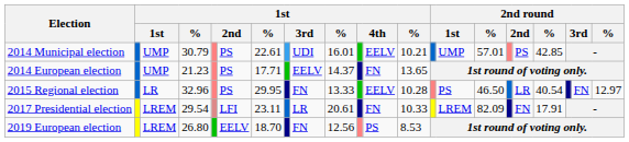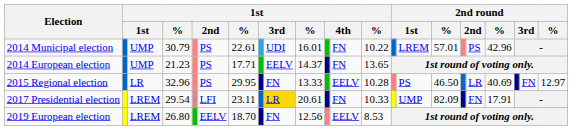2014 Municipal election | column 12: EELV -> FN
2014 Municipal election | column 13: 10.21 -> 10.22
2014 Municipal election | column 15: UMP -> LREM
2014 Municipal election | column 19: 42.85 -> 42.96
2015 Regional election | column 19: 40.54 -> 40.69
2017 Presidential election | column 9: no background -> gold background
2017 Presidential election | column 15: LREM -> UMP
2019 European election | column 12: PS -> EELV
